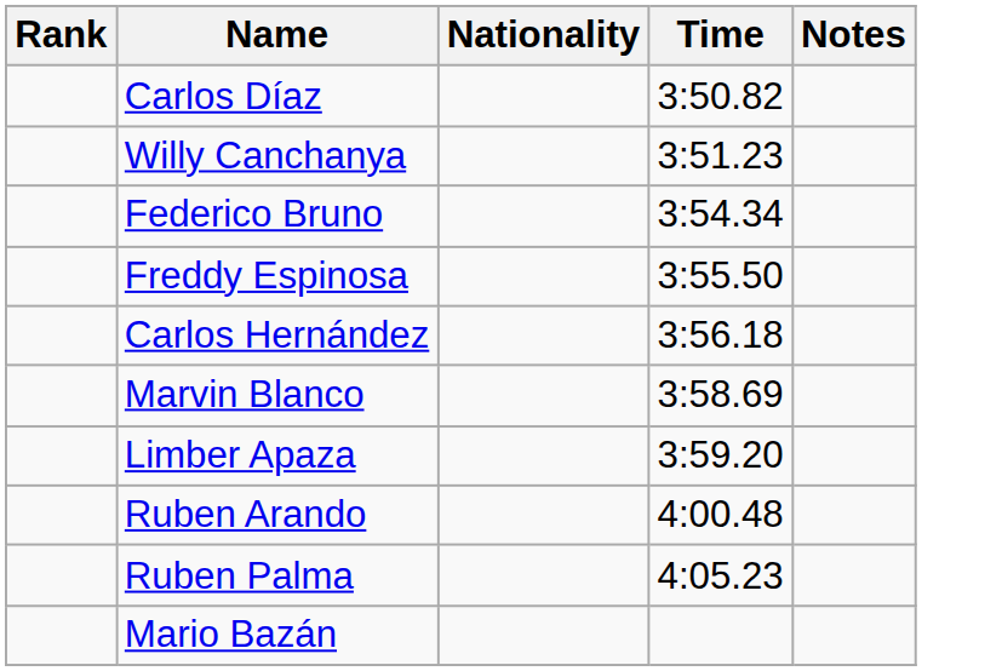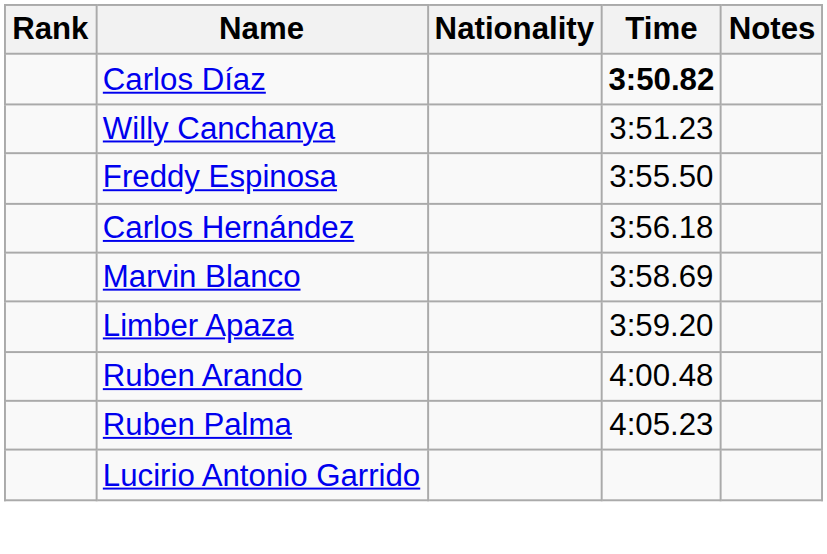Carlos Díaz | Time: normal -> bold
- row: Federico Bruno | 3:54.34
+ row: Lucirio Antonio Garrido
- row: Mario Bazán
